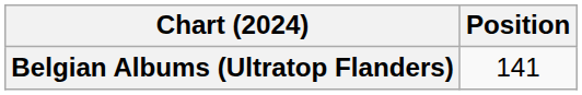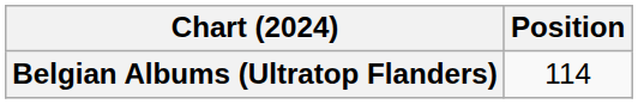Belgian Albums (Ultratop Flanders) | Position: 141 -> 114
